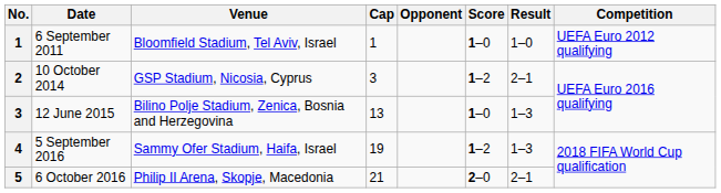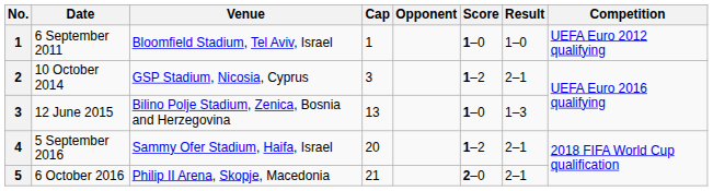5 September 2016 | Cap: 19 -> 20
5 September 2016 | Result: 1–3 -> 2–1
